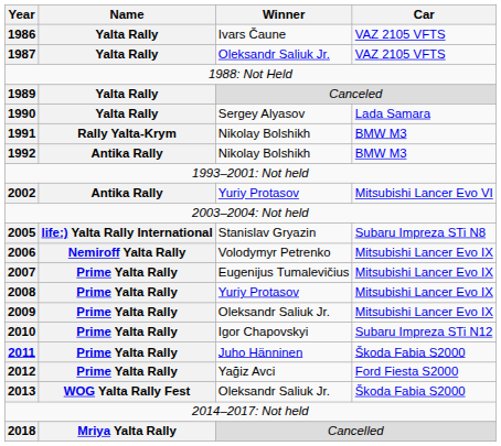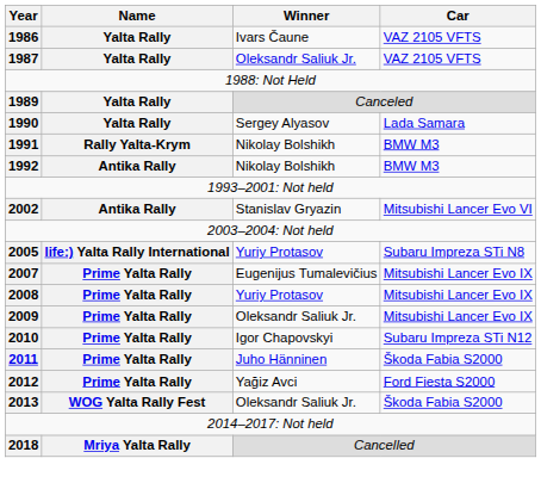2002 | Winner: Yuriy Protasov -> Stanislav Gryazin
2005 | Winner: Stanislav Gryazin -> Yuriy Protasov
- row: 2006 | Nemiroff Yalta Rally | Volodymyr Petrenko | Mitsubishi Lancer Evo IX
